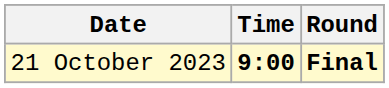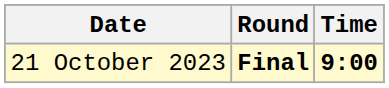columns swapped: Time <-> Round
